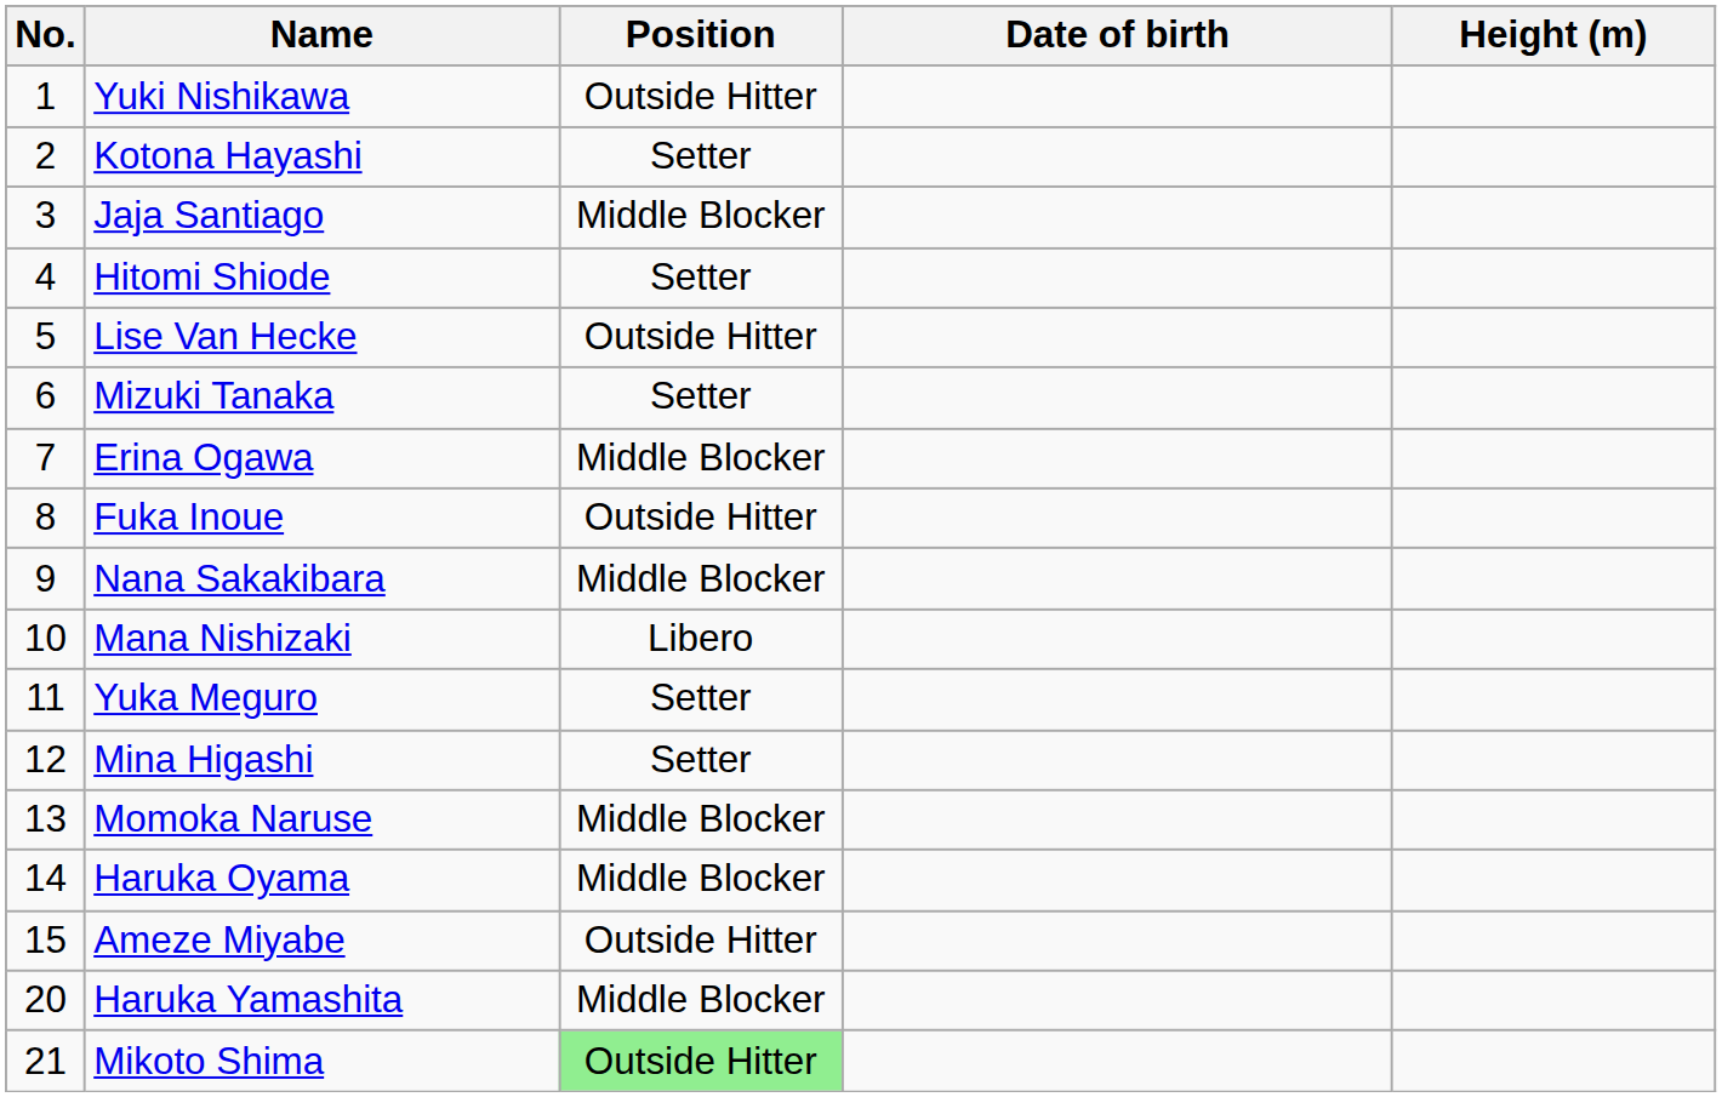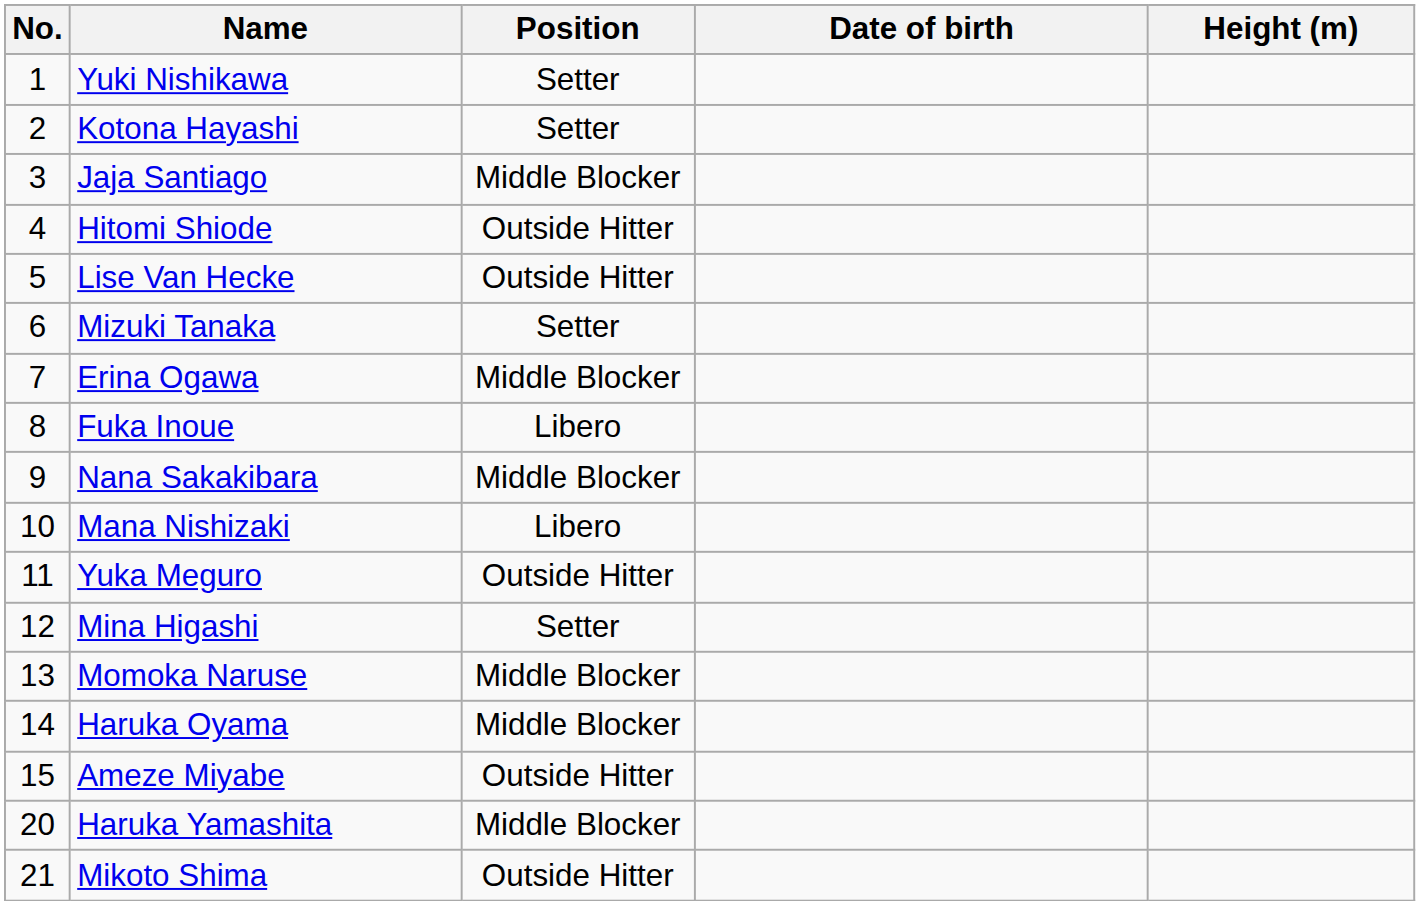Yuki Nishikawa | Position: Outside Hitter -> Setter
Hitomi Shiode | Position: Setter -> Outside Hitter
Fuka Inoue | Position: Outside Hitter -> Libero
Yuka Meguro | Position: Setter -> Outside Hitter
Mikoto Shima | Position: lightgreen background -> no background
